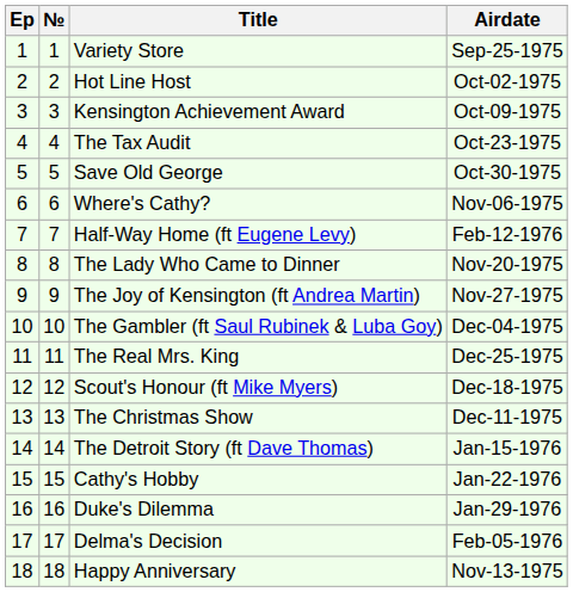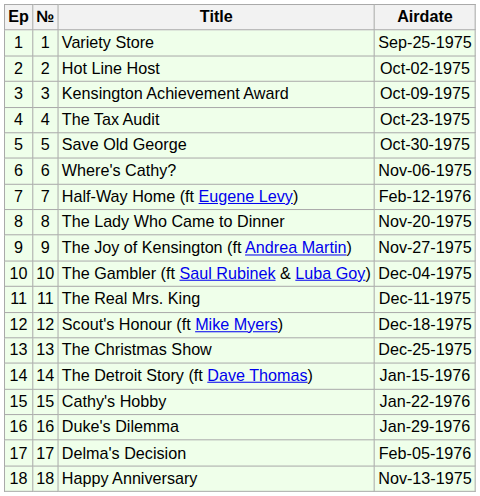The Real Mrs. King | Airdate: Dec-25-1975 -> Dec-11-1975
The Christmas Show | Airdate: Dec-11-1975 -> Dec-25-1975
